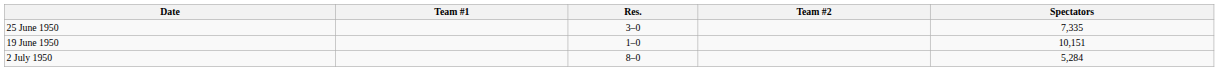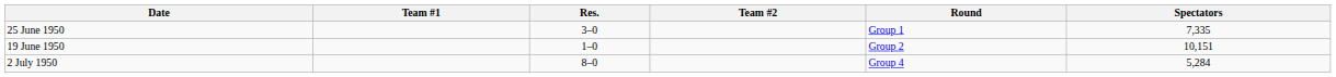+ column: Round | Group 1 | Group 2 | Group 4
